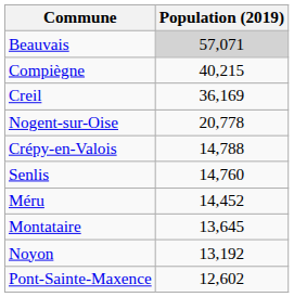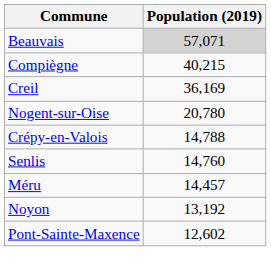Nogent-sur-Oise | Population (2019): 20,778 -> 20,780
Méru | Population (2019): 14,452 -> 14,457
- row: Montataire | 13,645
